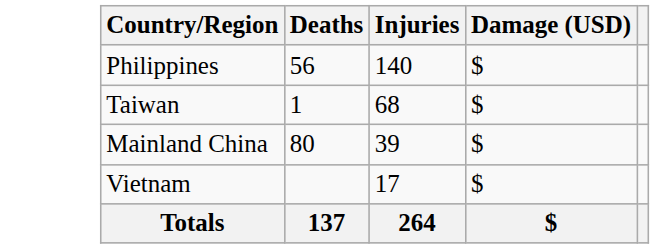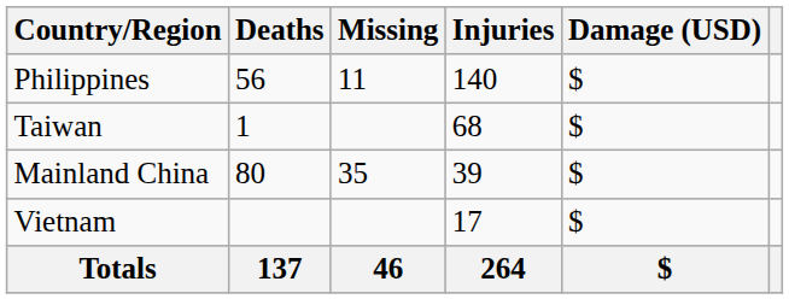+ column: Missing | 11 | 35 | 46
